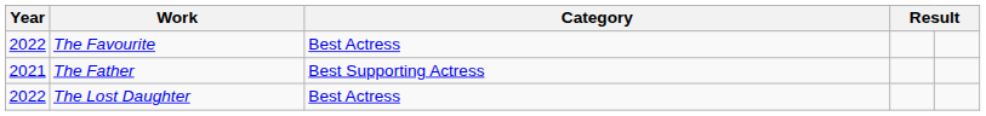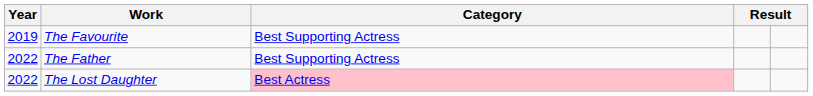The Favourite | Year: 2022 -> 2019
The Favourite | Category: Best Actress -> Best Supporting Actress
The Father | Year: 2021 -> 2022
The Lost Daughter | Category: no background -> pink background
